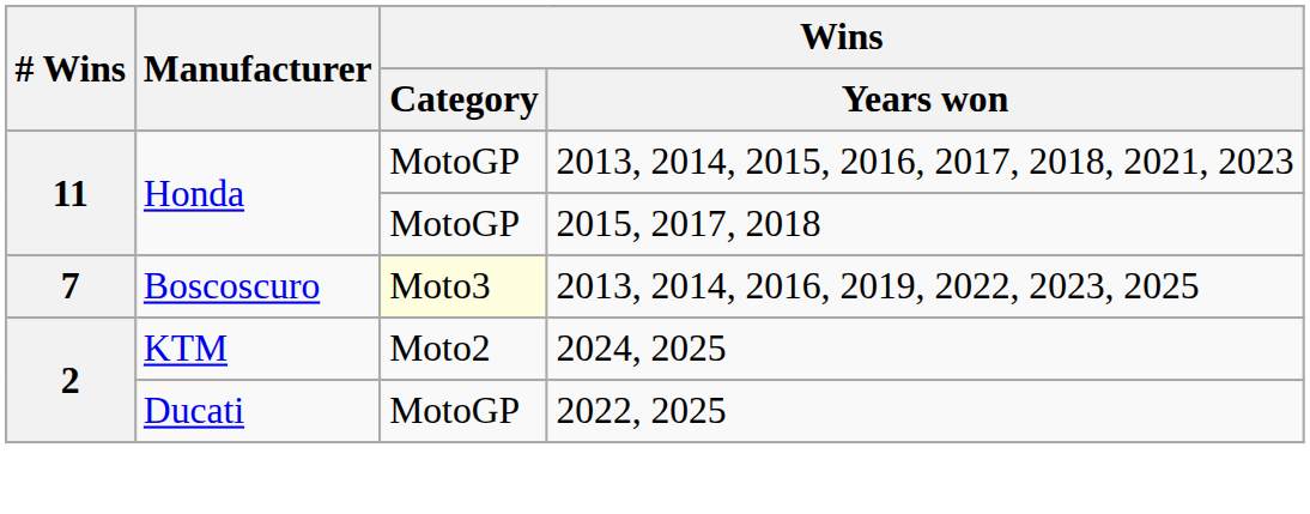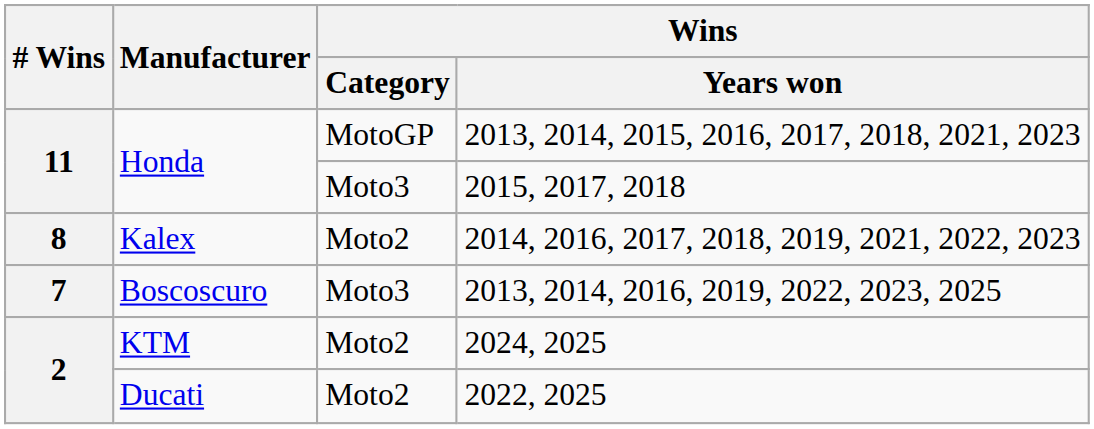2015, 2017, 2018 | Wins / Category: MotoGP -> Moto3
+ row: 8 | Kalex | Moto2 | 2014, 2016, 2017, 2018, 2019, 2021, 2022, 2023
2013, 2014, 2016, 2019, 2022, 2023, 2025 | Wins / Category: lightyellow background -> no background
2022, 2025 | Wins / Category: MotoGP -> Moto2
